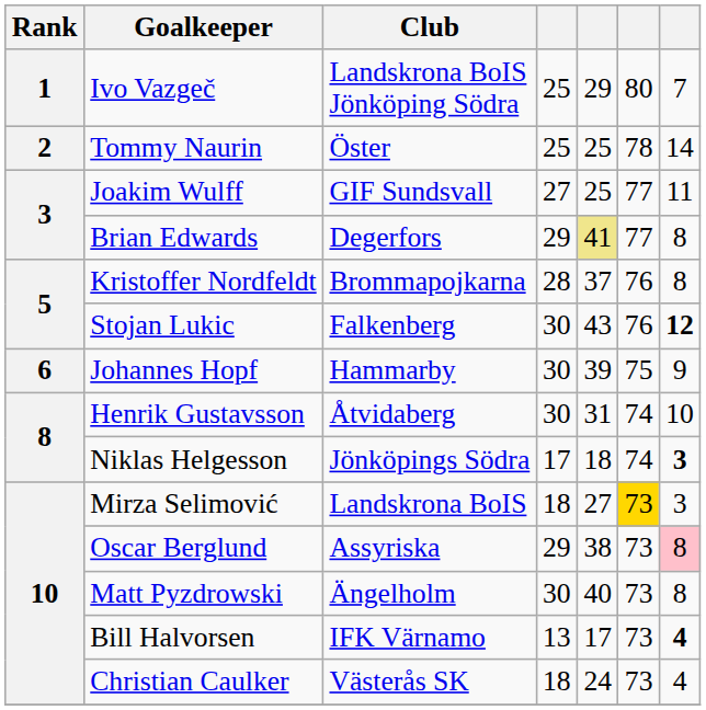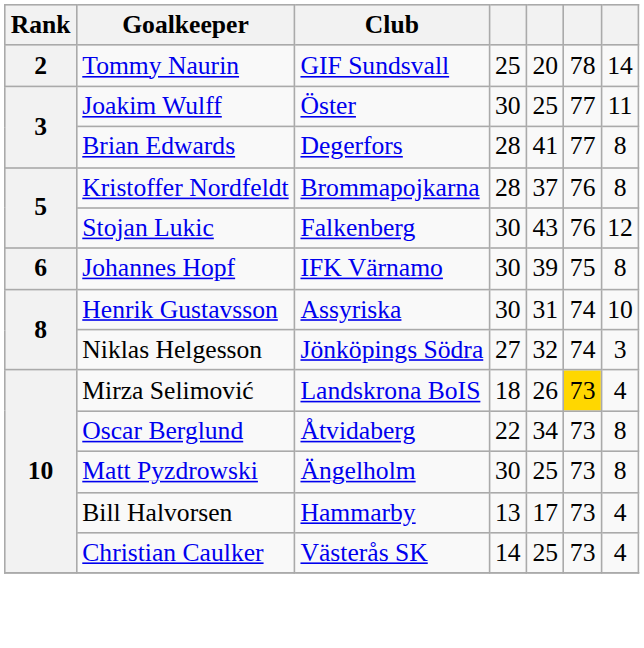- row: 1 | Ivo Vazgeč | Landskrona BoIS Jönköping Södra | 25 | 29 | 80 | 7
Tommy Naurin | Club: Öster -> GIF Sundsvall
Tommy Naurin | column 5: 25 -> 20
Joakim Wulff | Club: GIF Sundsvall -> Öster
Joakim Wulff | column 4: 27 -> 30
Brian Edwards | column 4: 29 -> 28
Brian Edwards | column 5: khaki background -> no background
Stojan Lukic | column 7: bold -> normal
Johannes Hopf | Club: Hammarby -> IFK Värnamo
Johannes Hopf | column 7: 9 -> 8
Henrik Gustavsson | Club: Åtvidaberg -> Assyriska
Niklas Helgesson | column 4: 17 -> 27
Niklas Helgesson | column 5: 18 -> 32
Niklas Helgesson | column 7: bold -> normal
Mirza Selimović | column 5: 27 -> 26
Mirza Selimović | column 7: 3 -> 4
Oscar Berglund | Club: Assyriska -> Åtvidaberg
Oscar Berglund | column 4: 29 -> 22
Oscar Berglund | column 5: 38 -> 34
Oscar Berglund | column 7: pink background -> no background
Matt Pyzdrowski | column 5: 40 -> 25
Bill Halvorsen | Club: IFK Värnamo -> Hammarby
Bill Halvorsen | column 7: bold -> normal
Christian Caulker | column 4: 18 -> 14
Christian Caulker | column 5: 24 -> 25
